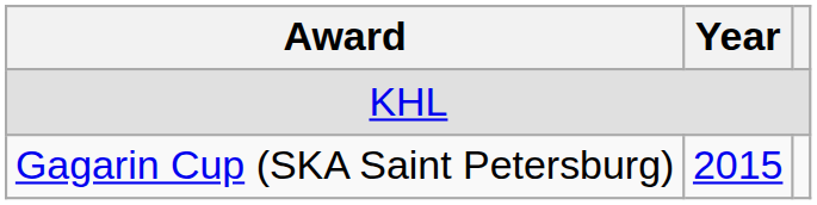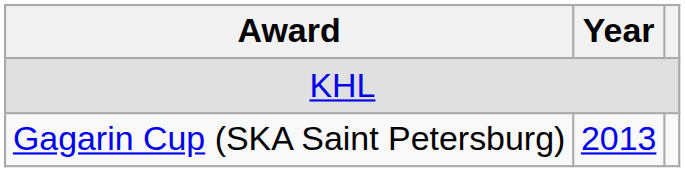Gagarin Cup (SKA Saint Petersburg) | Year: 2015 -> 2013
